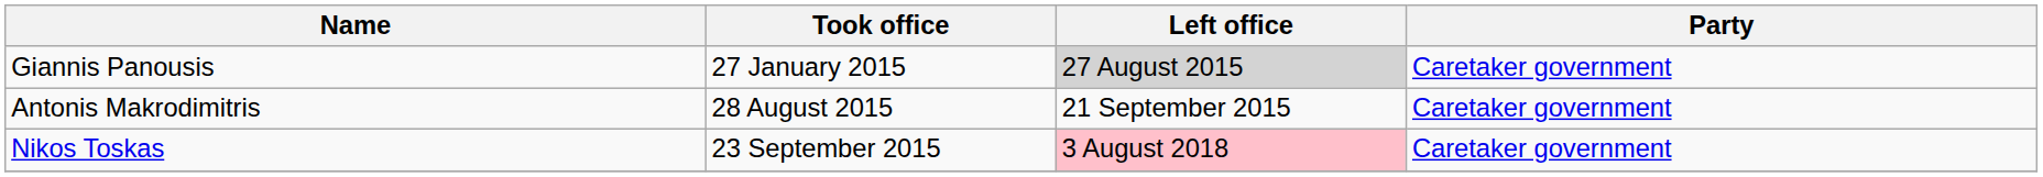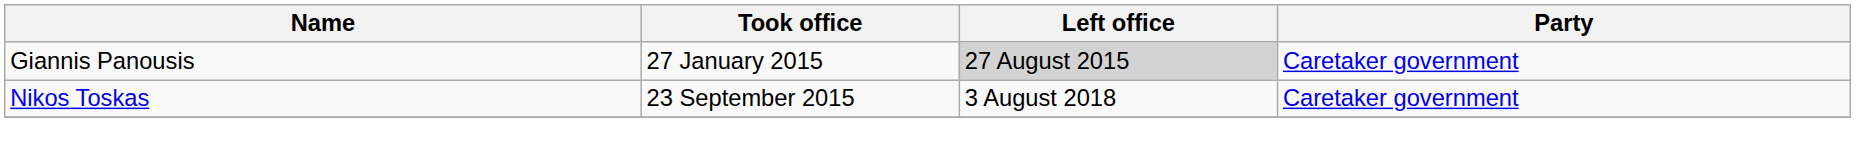- row: Antonis Makrodimitris | 28 August 2015 | 21 September 2015 | Caretaker government
Nikos Toskas | Left office: pink background -> no background
